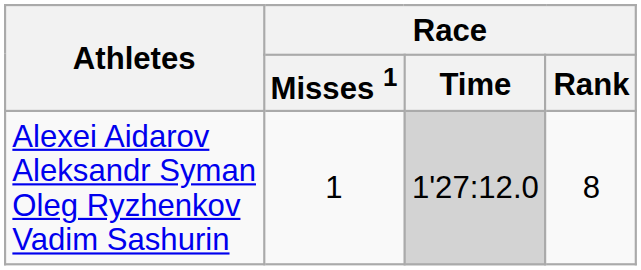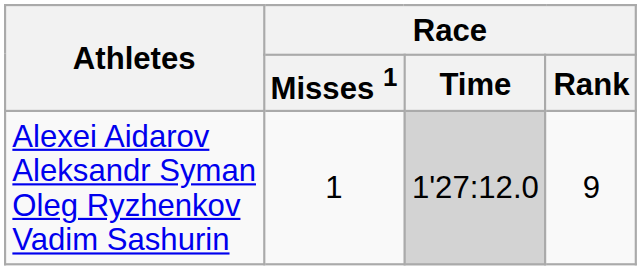Alexei Aidarov Aleksandr Syman Oleg Ryzhenkov Vadim Sashurin | Race / Rank: 8 -> 9
